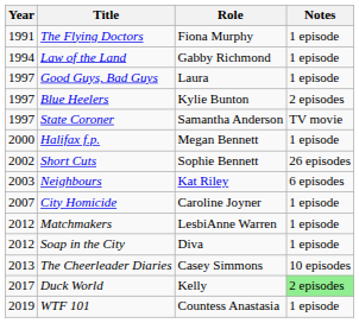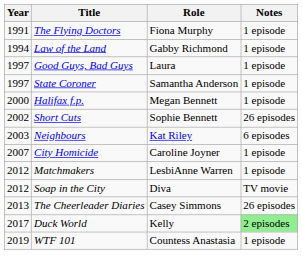- row: 1997 | Blue Heelers | Kylie Bunton | 2 episodes
State Coroner | Notes: TV movie -> 1 episode
Soap in the City | Notes: 1 episode -> TV movie
The Cheerleader Diaries | Notes: 10 episodes -> 26 episodes
